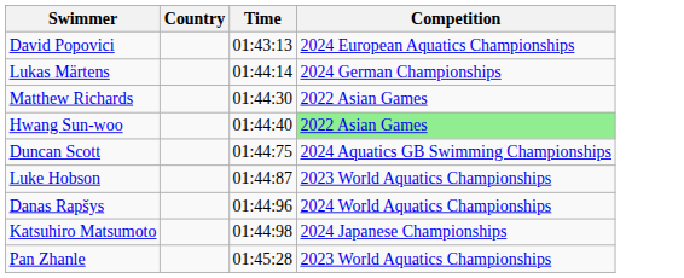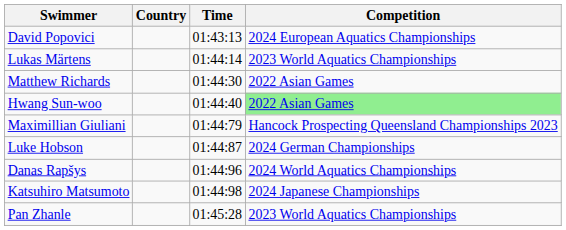Lukas Märtens | Competition: 2024 German Championships -> 2023 World Aquatics Championships
- row: Duncan Scott | 01:44:75 | 2024 Aquatics GB Swimming Championships
+ row: Maximillian Giuliani | 01:44:79 | Hancock Prospecting Queensland Championships 2023
Luke Hobson | Competition: 2023 World Aquatics Championships -> 2024 German Championships
